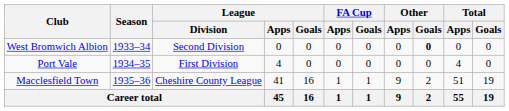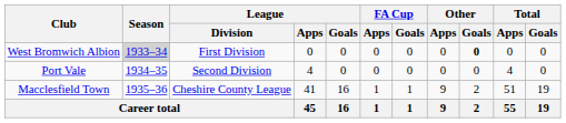West Bromwich Albion | Season: no background -> lightgrey background
West Bromwich Albion | League / Division: Second Division -> First Division
Port Vale | League / Division: First Division -> Second Division
